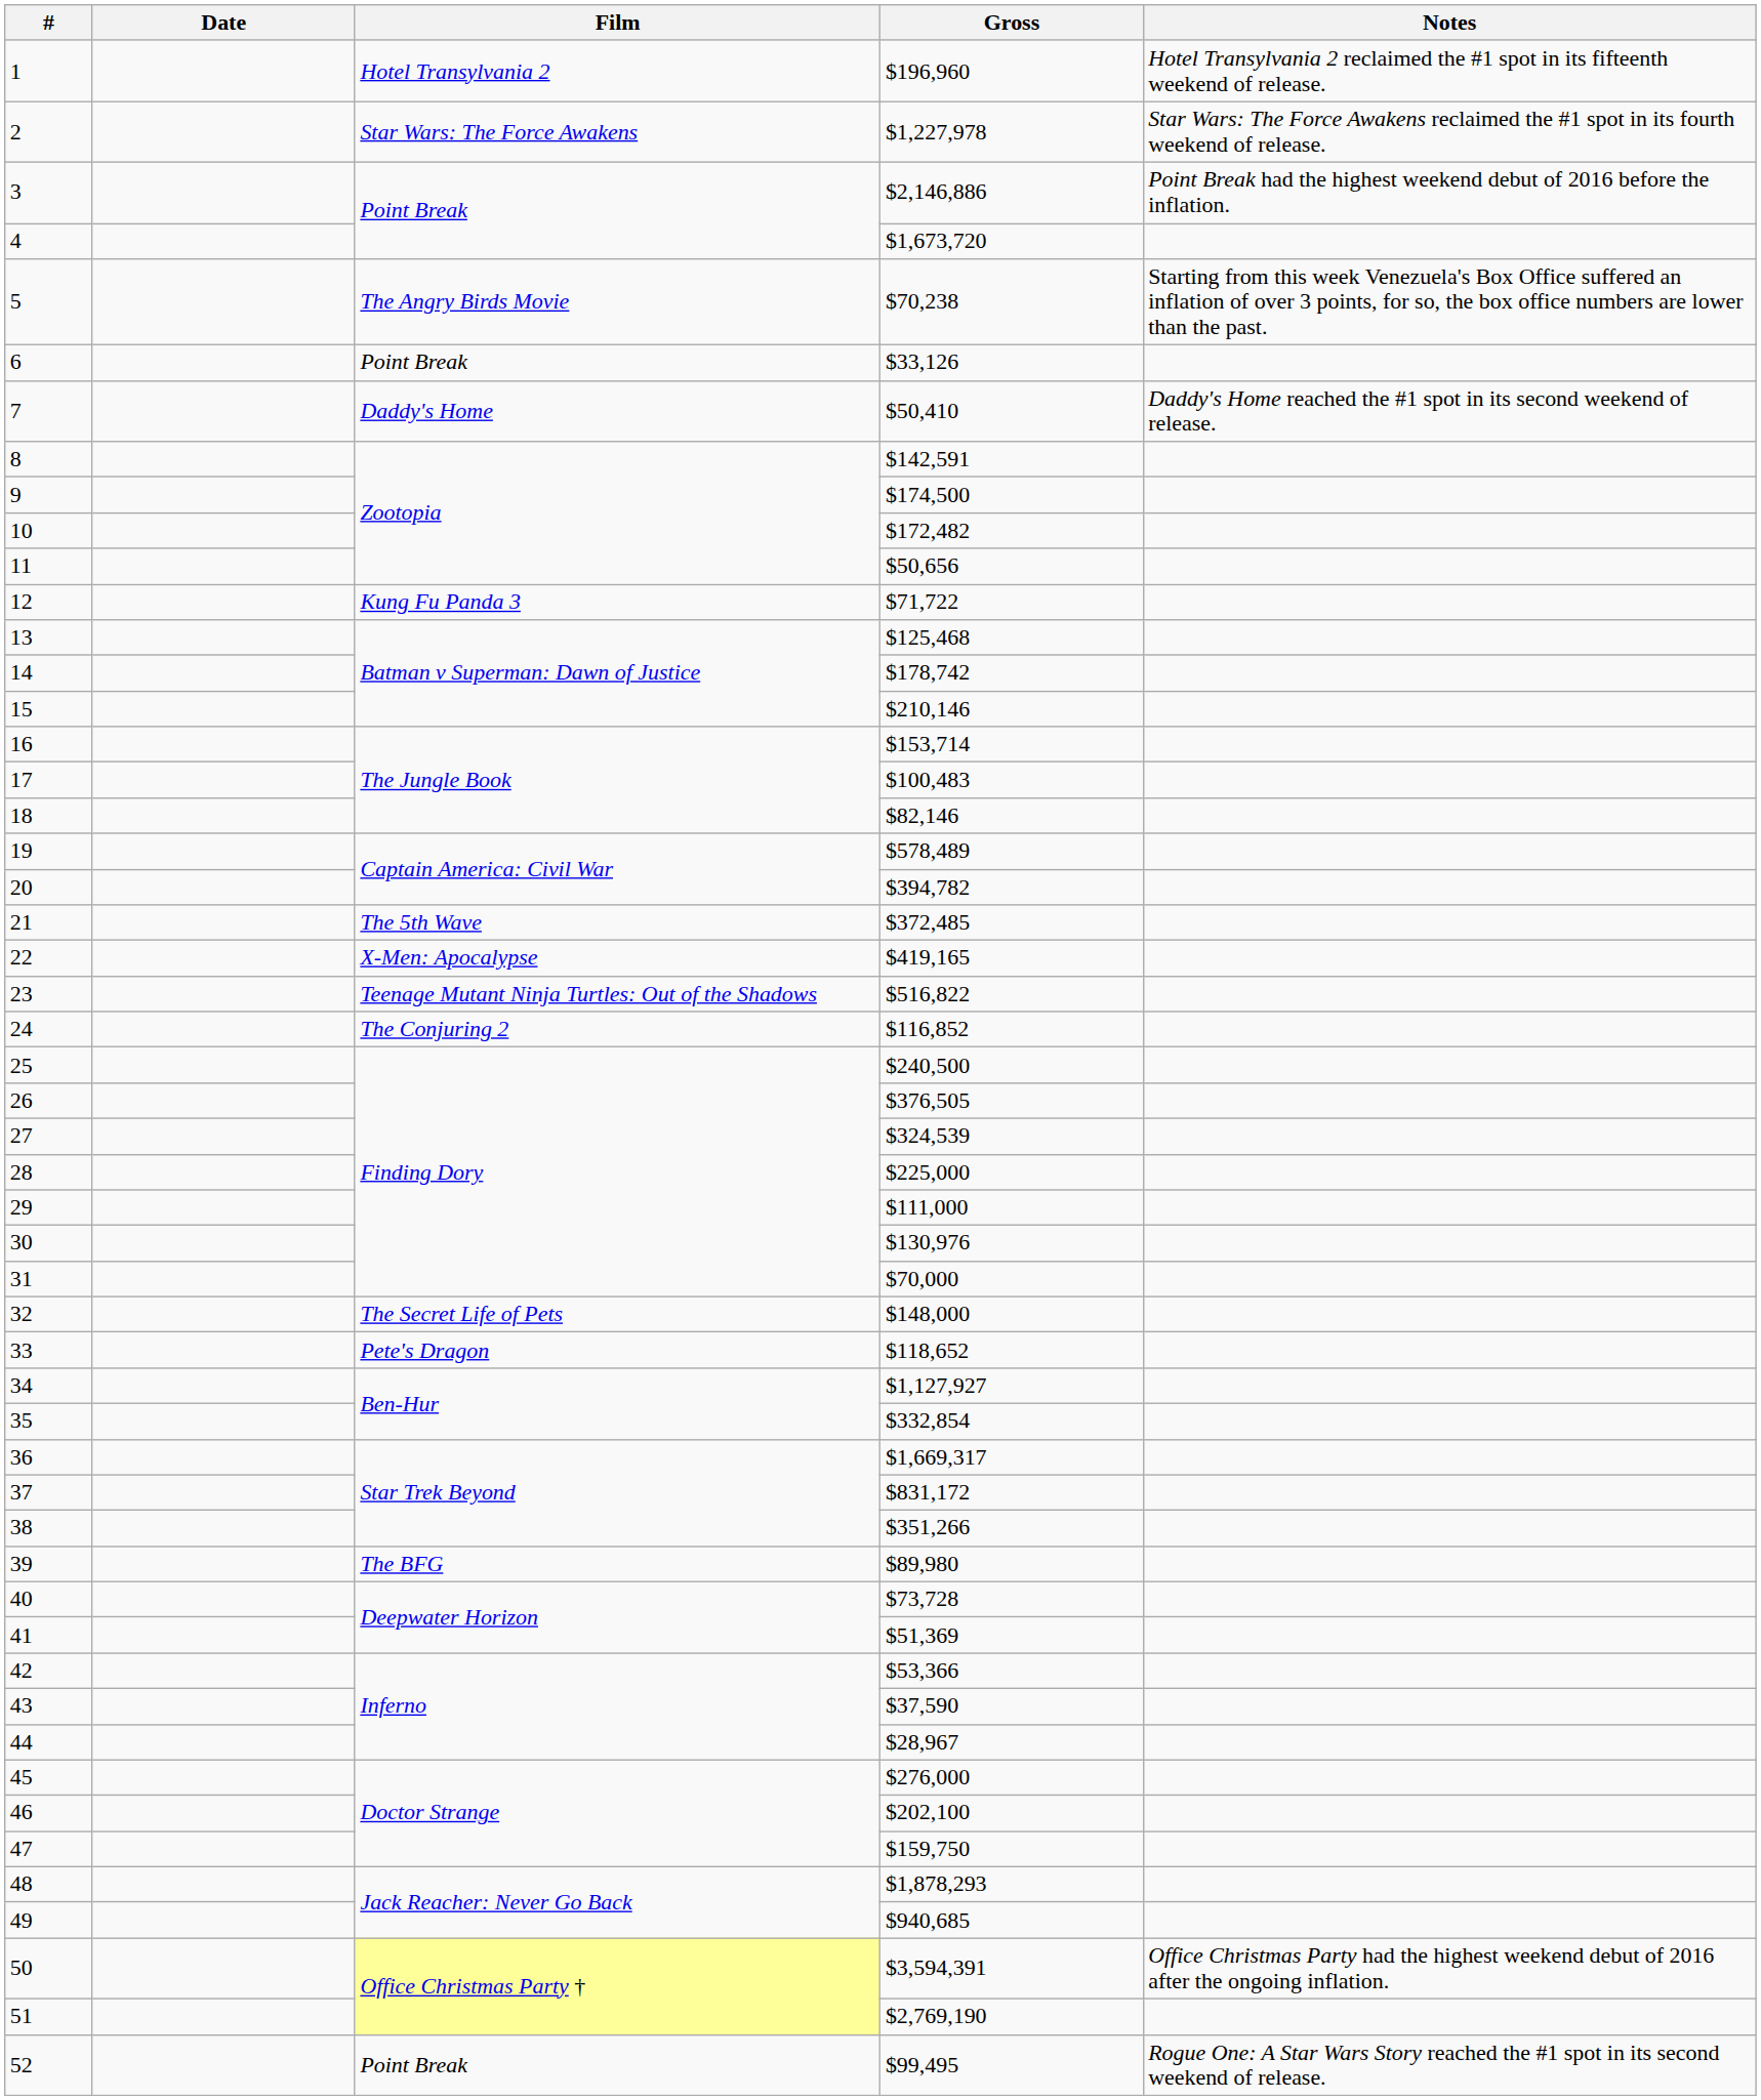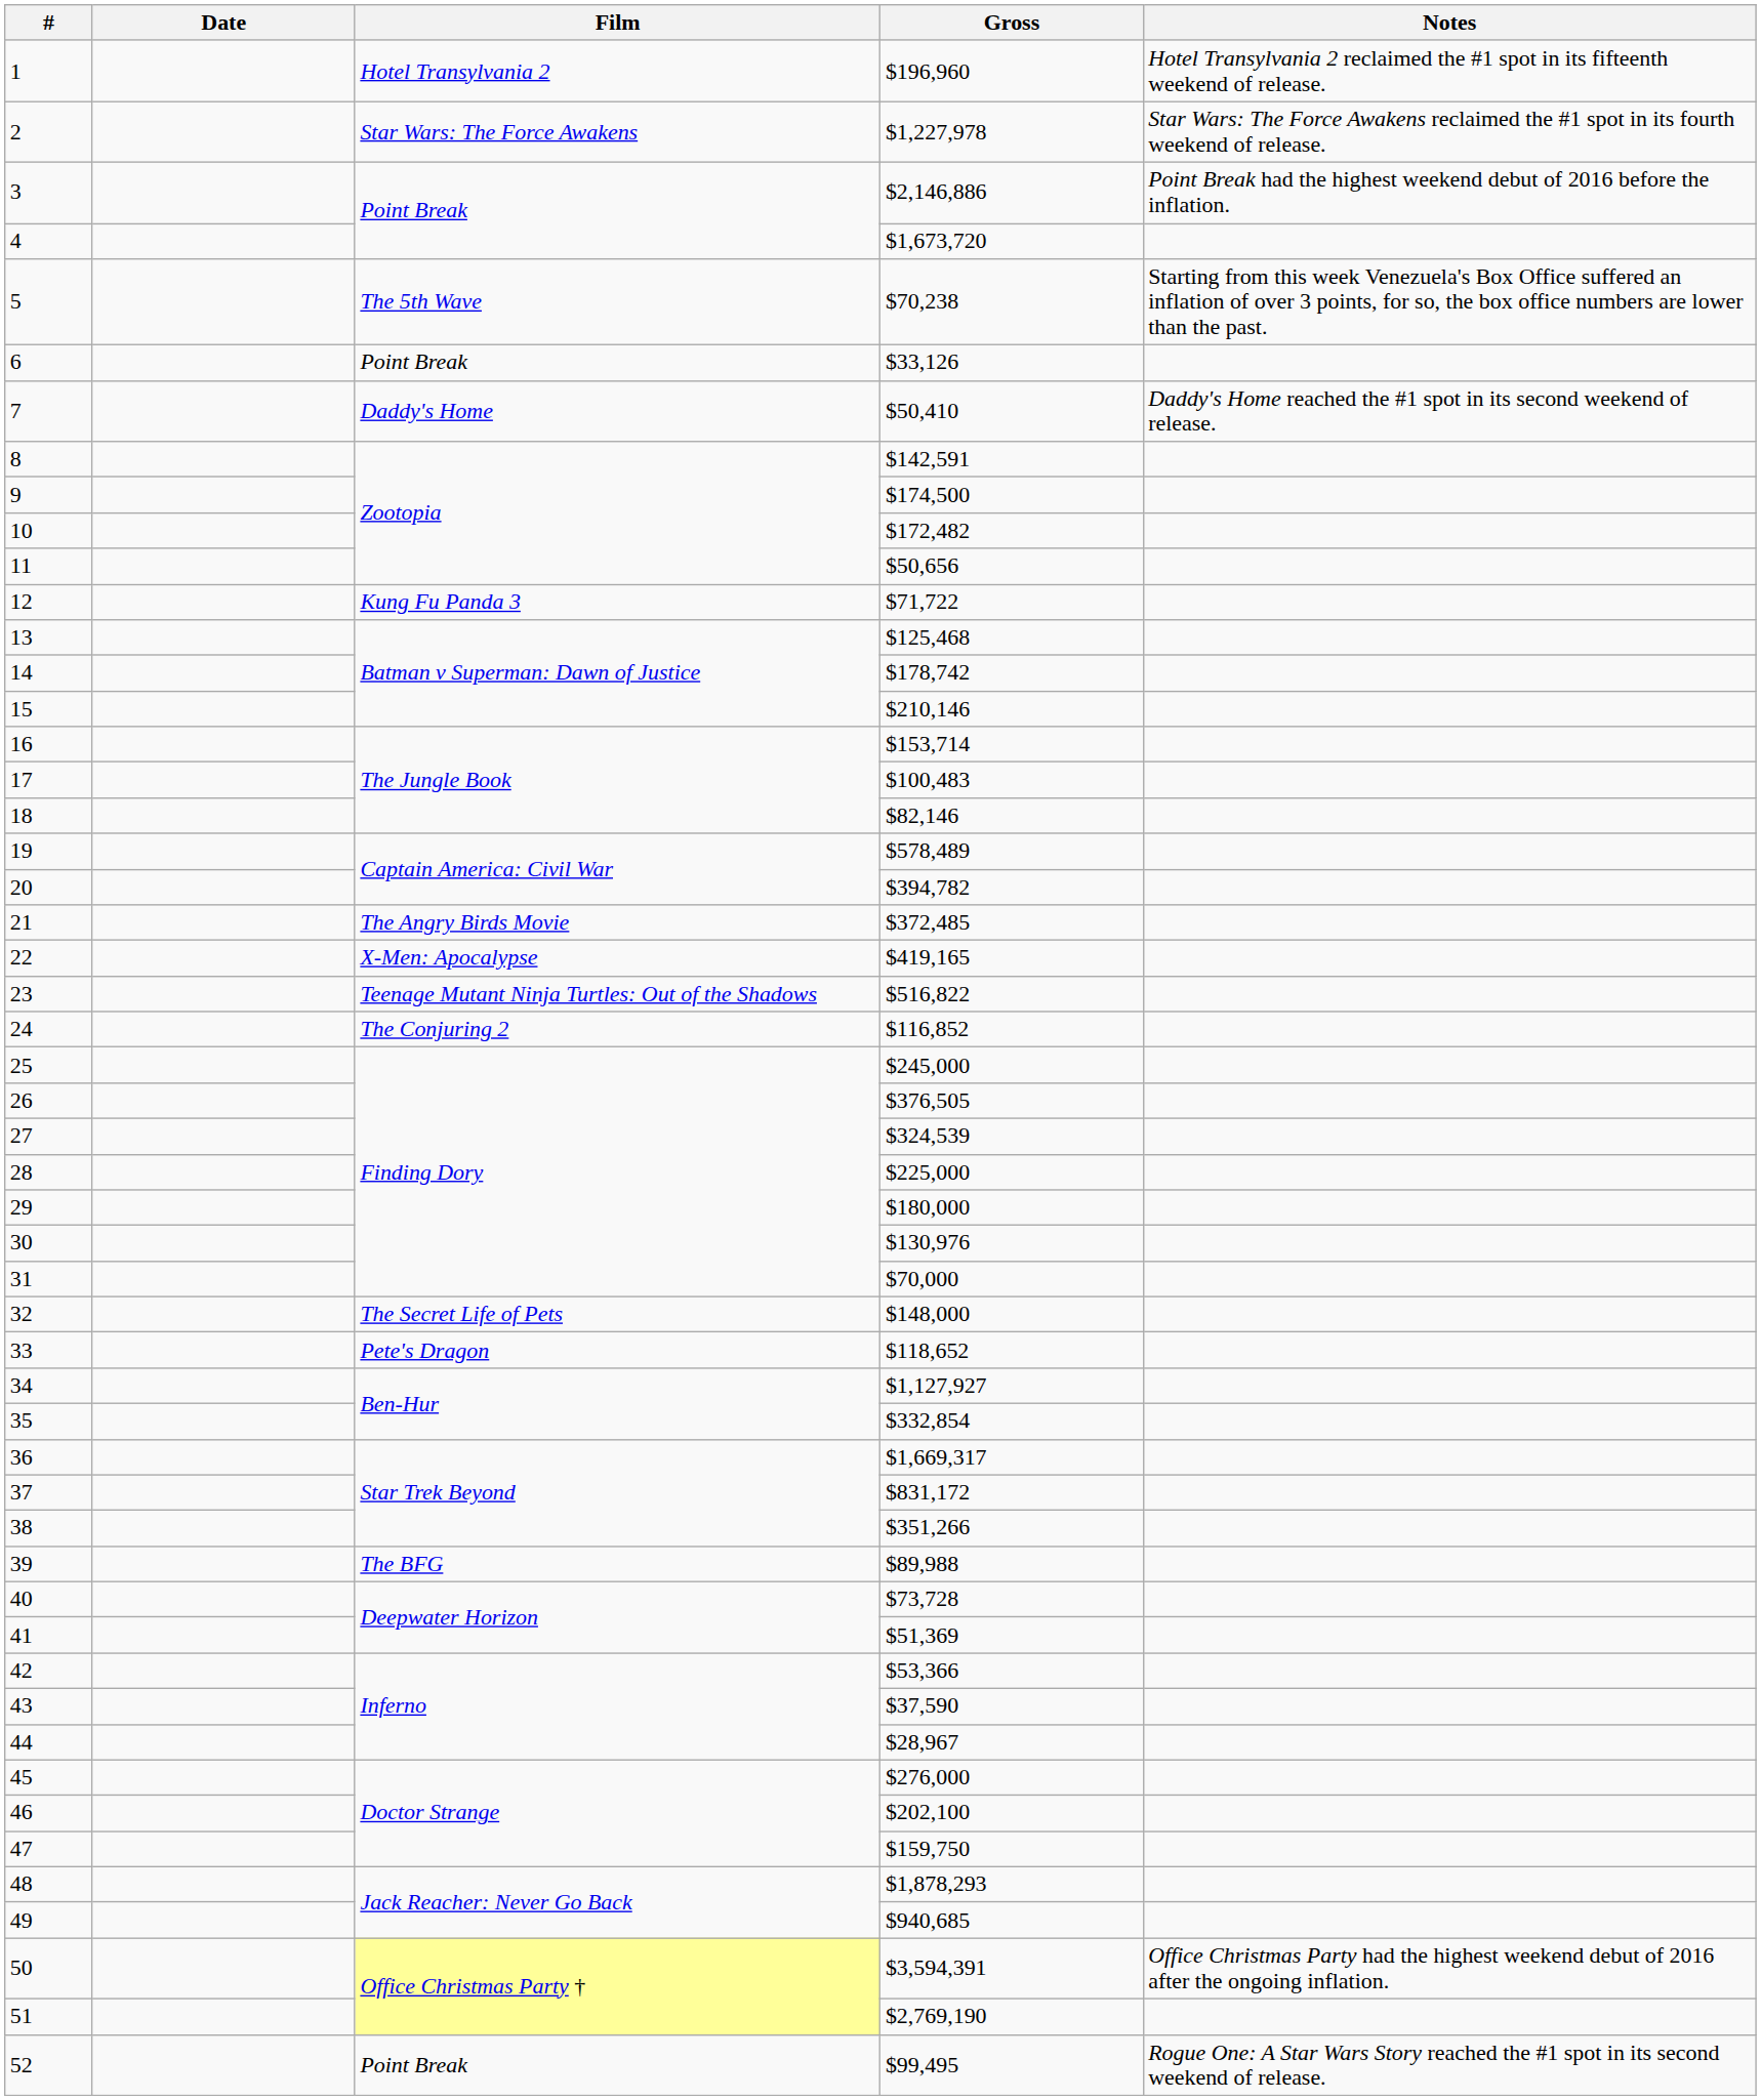5 | Film: The Angry Birds Movie -> The 5th Wave
21 | Film: The 5th Wave -> The Angry Birds Movie
25 | Gross: $240,500 -> $245,000
29 | Gross: $111,000 -> $180,000
39 | Gross: $89,980 -> $89,988
